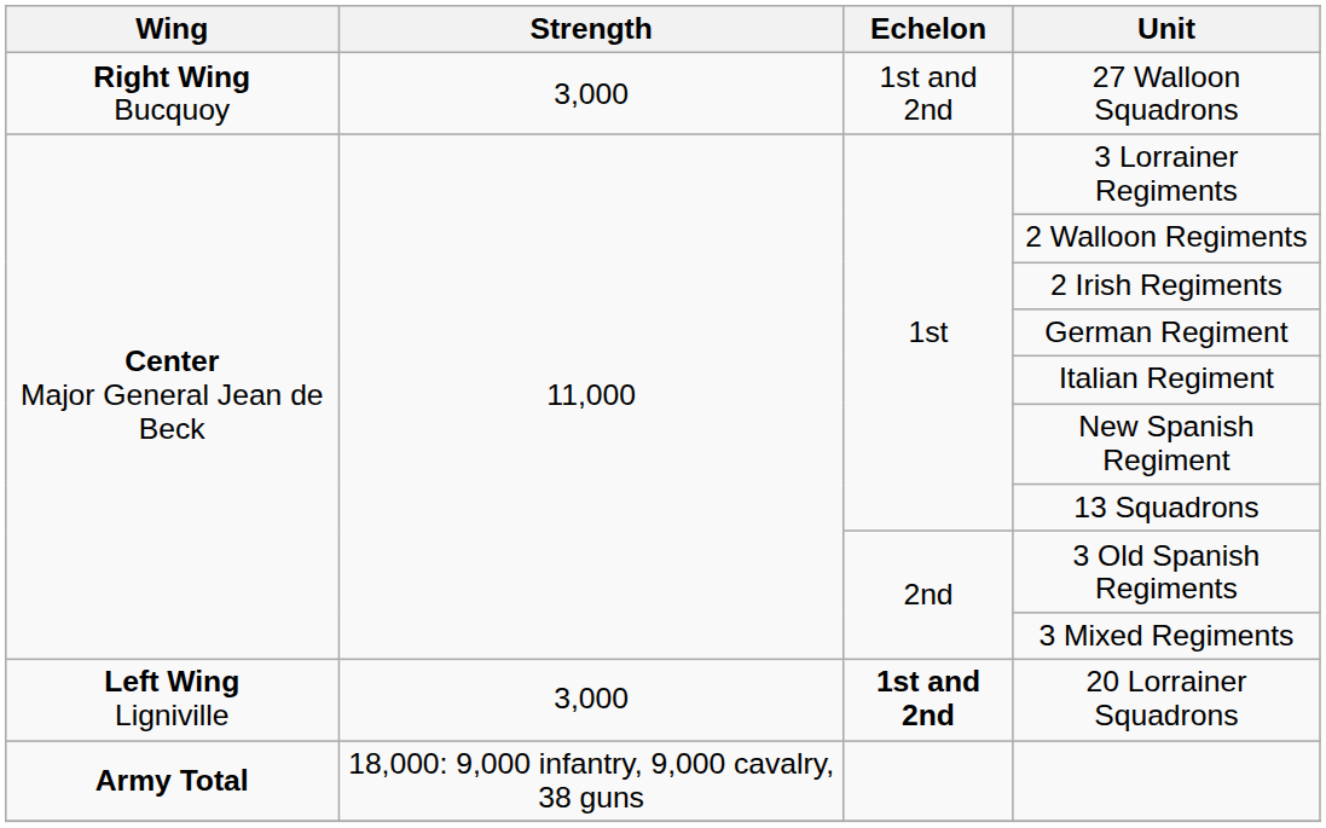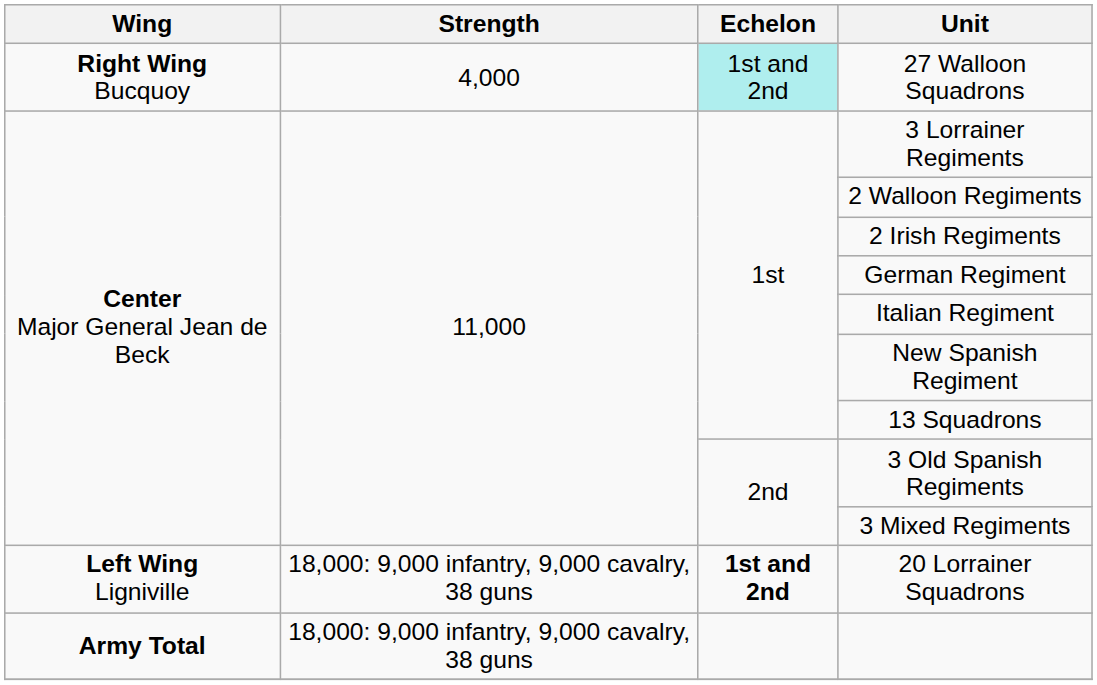27 Walloon Squadrons | Strength: 3,000 -> 4,000
27 Walloon Squadrons | Echelon: no background -> paleturquoise background
20 Lorrainer Squadrons | Strength: 3,000 -> 18,000: 9,000 infantry, 9,000 cavalry, 38 guns
